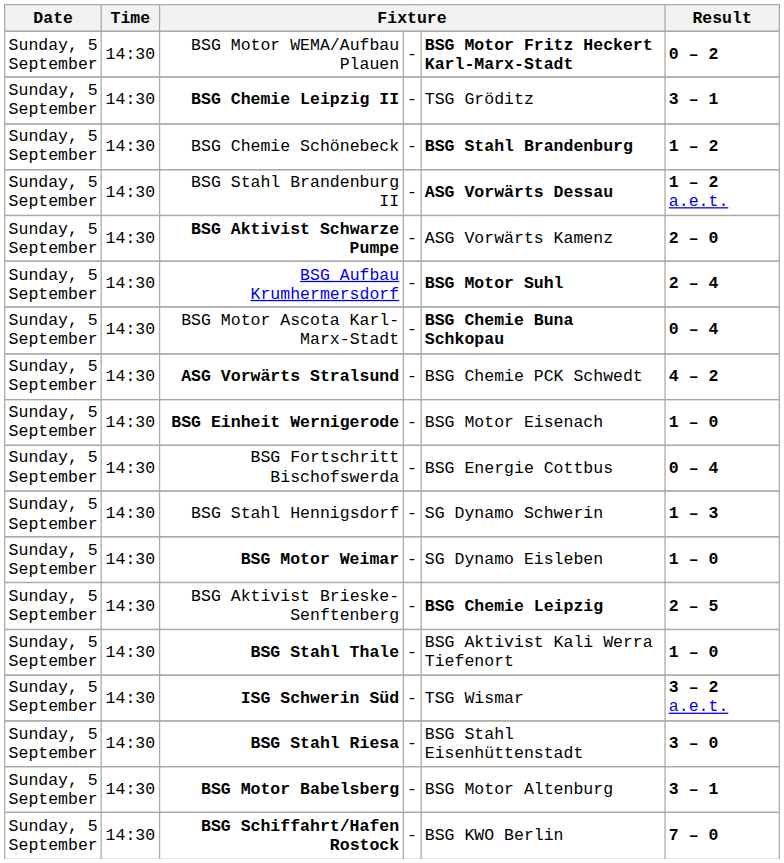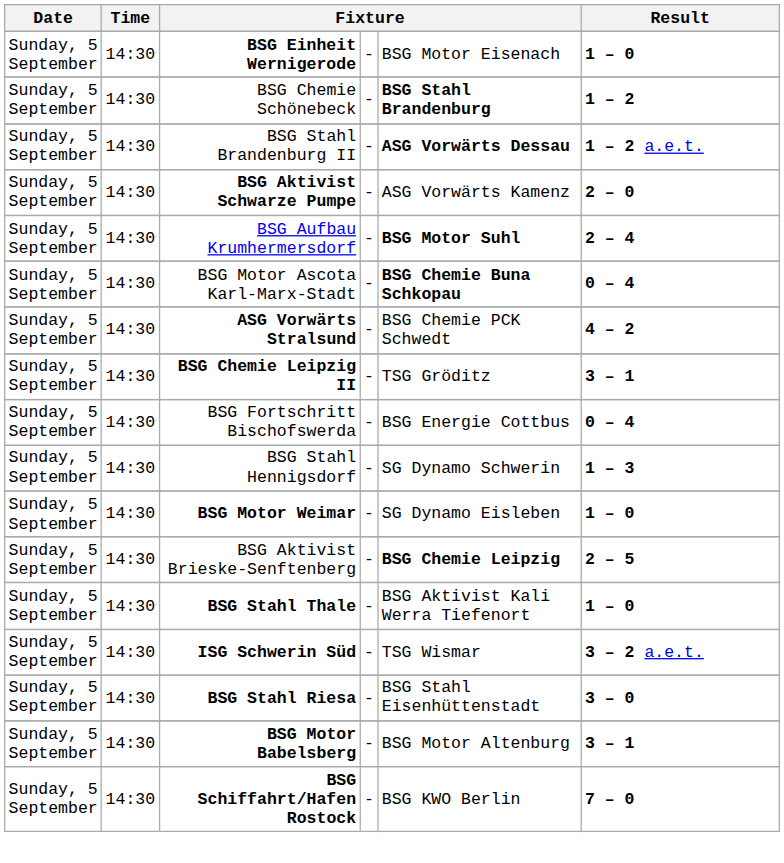- row: Sunday, 5 September | 14:30 | BSG Motor WEMA/Aufbau Plauen | - | BSG Motor Fritz Heckert Karl-Marx-Stadt | 0 – 2
rows swapped: BSG Chemie Leipzig II <-> BSG Einheit Wernigerode
